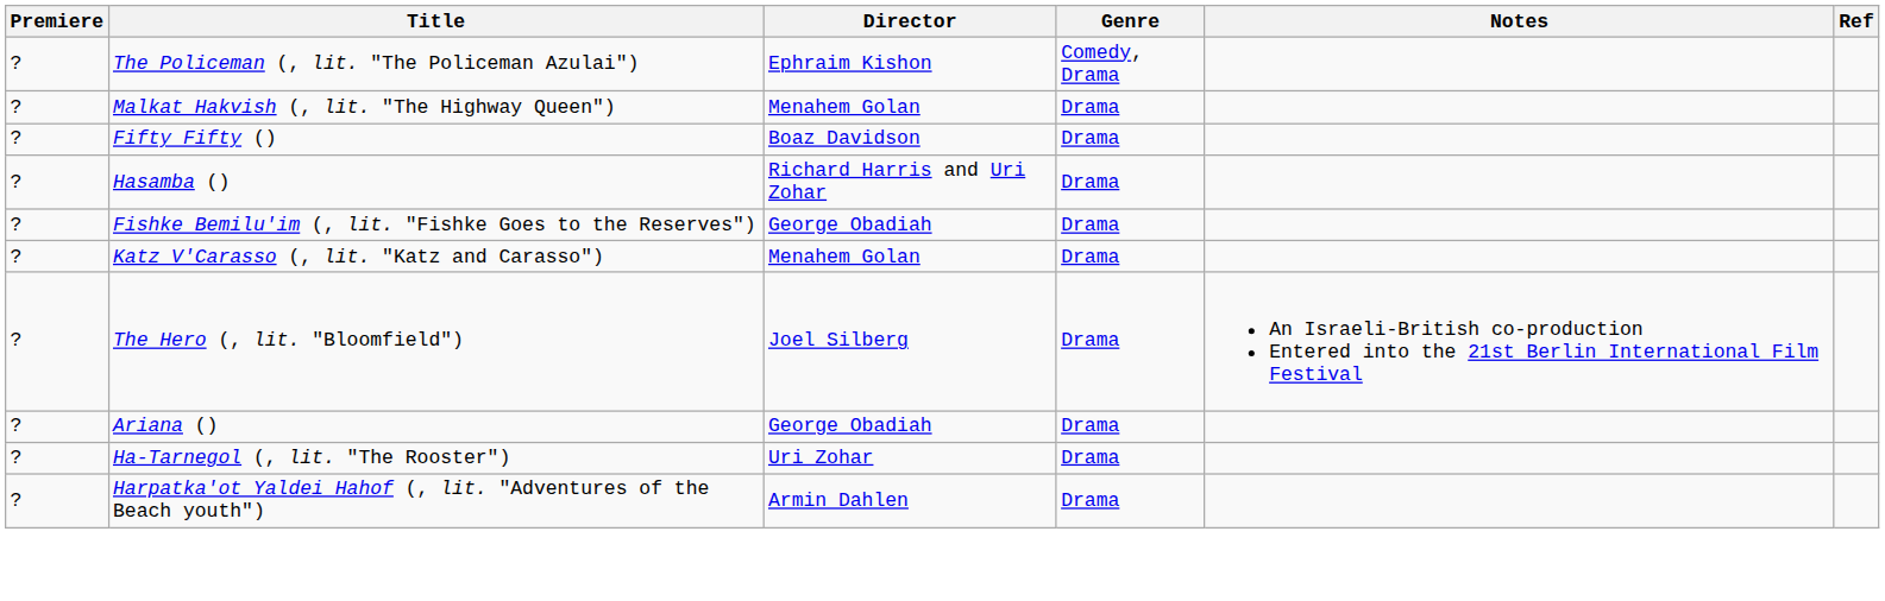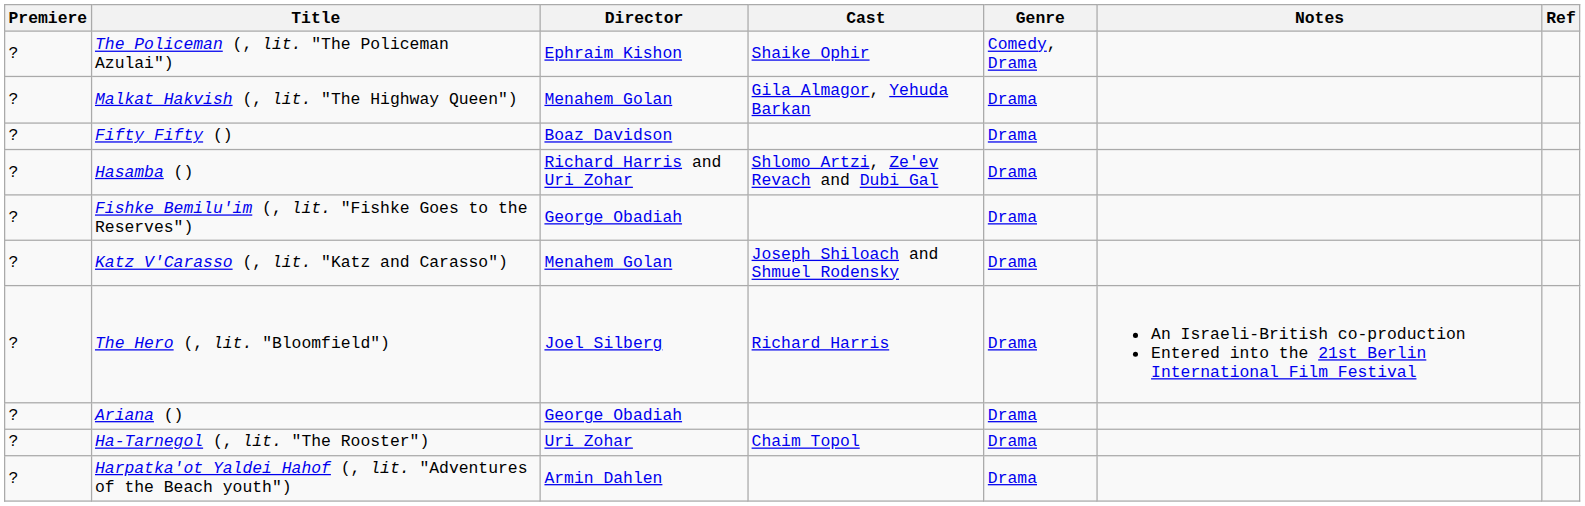+ column: Cast | Shaike Ophir | Gila Almagor, Yehuda Barkan | Shlomo Artzi, Ze'ev Revach and Dubi Gal | Joseph Shiloach and Shmuel Rodensky | Richard Harris | Chaim Topol
